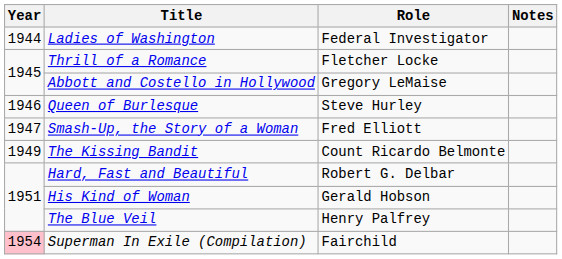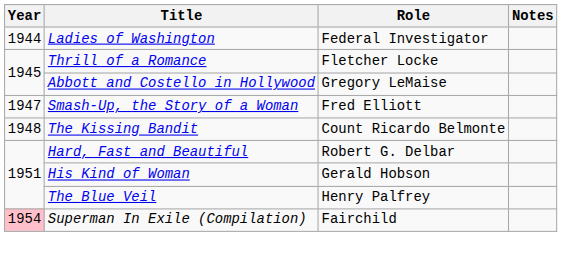- row: 1946 | Queen of Burlesque | Steve Hurley
The Kissing Bandit | Year: 1949 -> 1948
